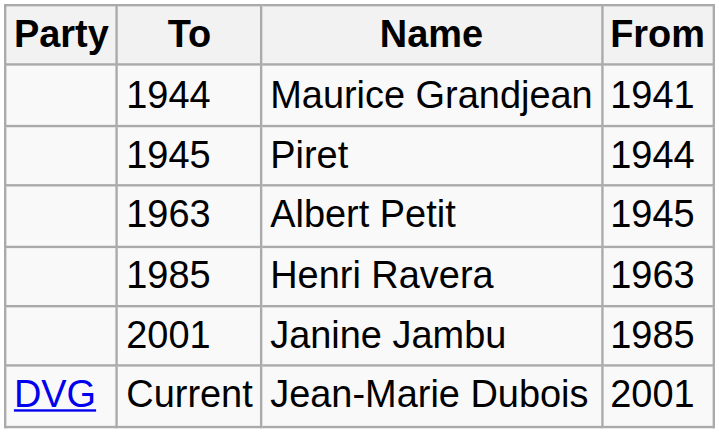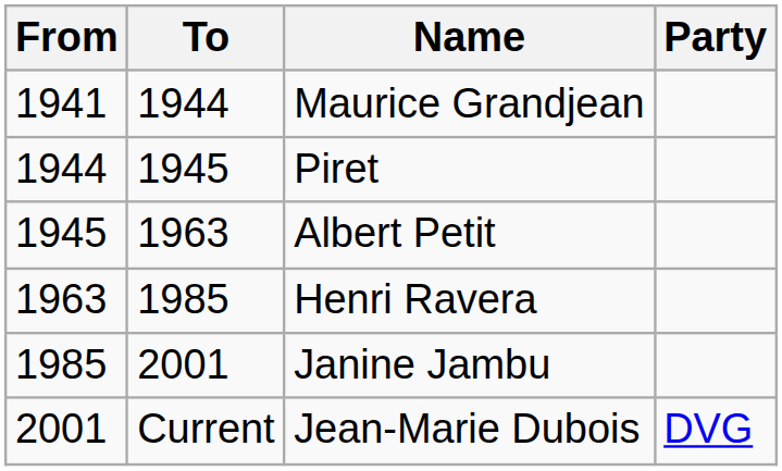columns swapped: From <-> Party
